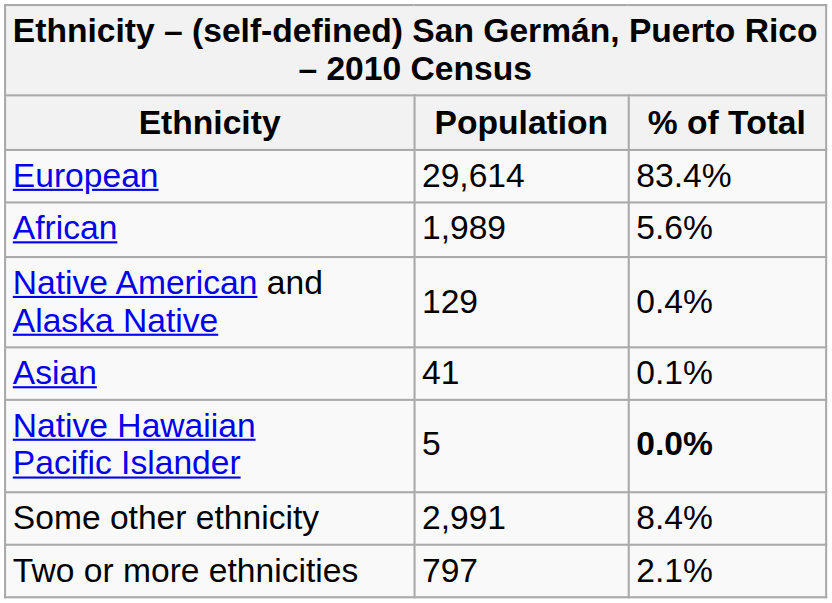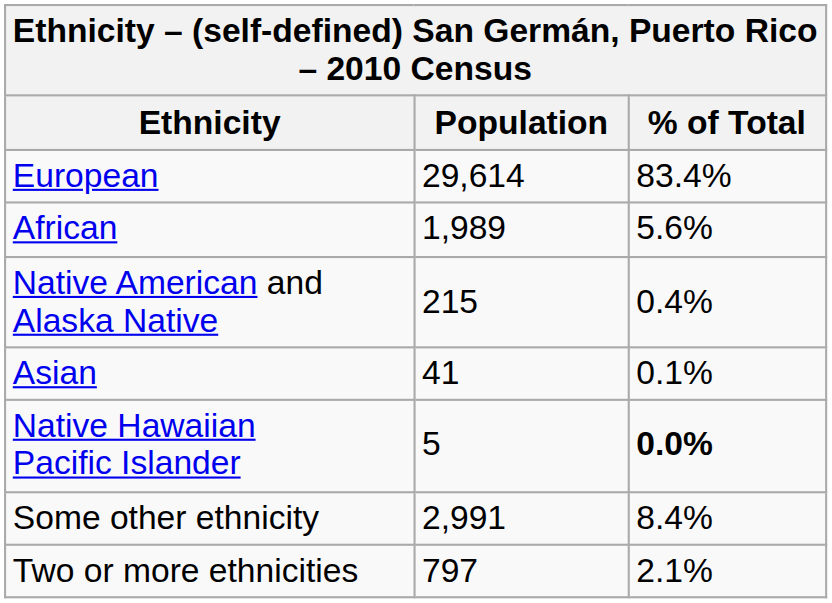Native American and Alaska Native | Population: 129 -> 215
